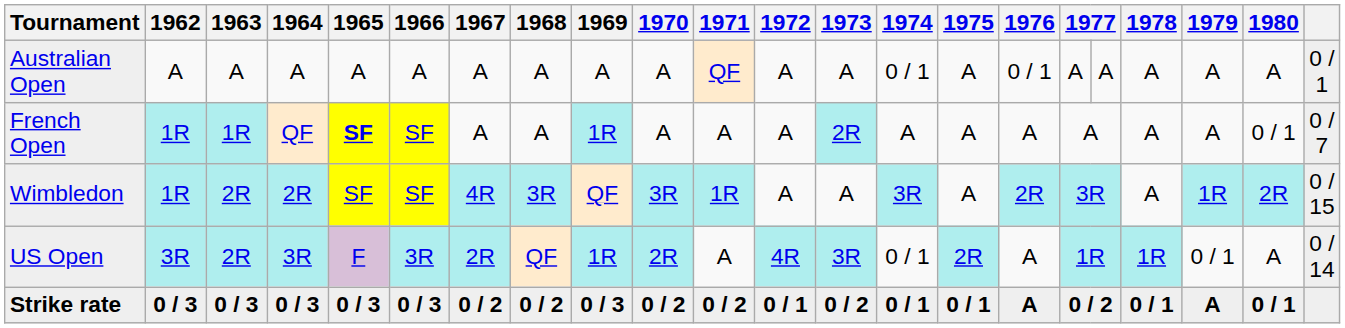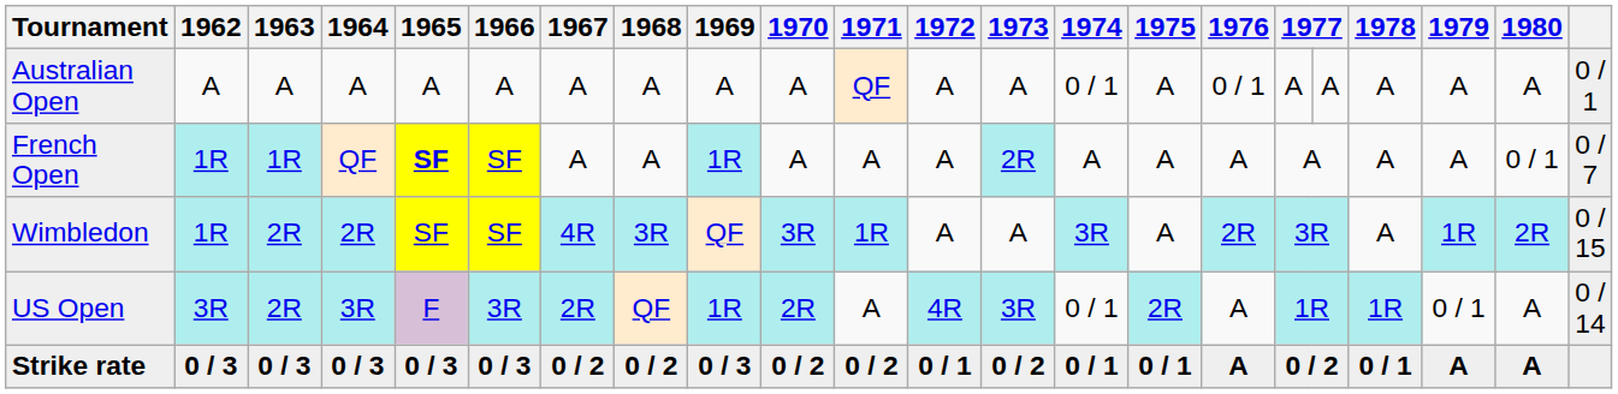Strike rate | 1980: 0 / 1 -> A
